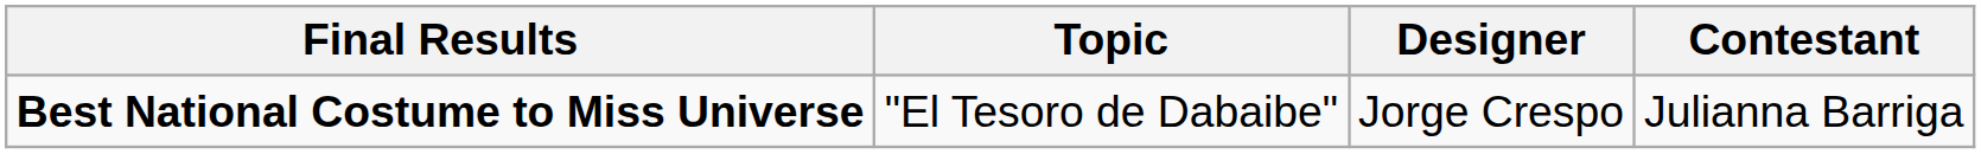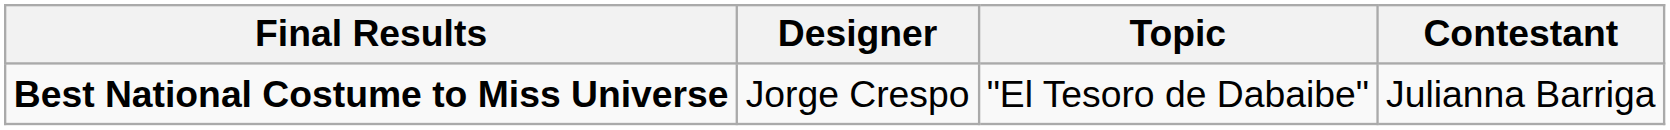columns swapped: Designer <-> Topic
